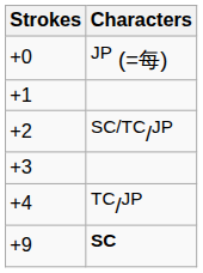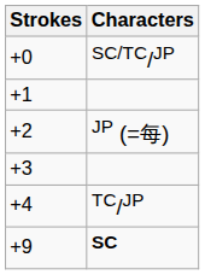+0 | Characters: JP (=每) -> SC/TC/JP
+2 | Characters: SC/TC/JP -> JP (=每)
